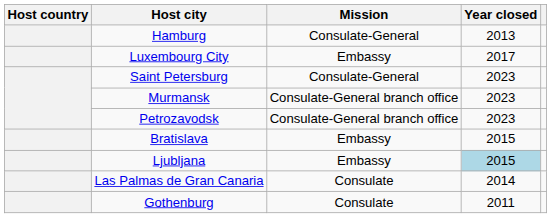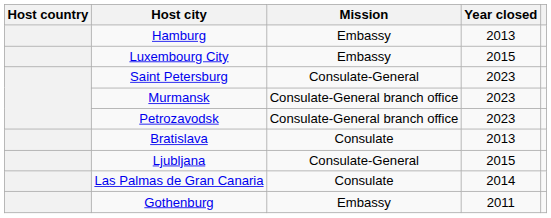Hamburg | Mission: Consulate-General -> Embassy
Luxembourg City | Year closed: 2017 -> 2015
Bratislava | Mission: Embassy -> Consulate
Bratislava | Year closed: 2015 -> 2013
Ljubljana | Mission: Embassy -> Consulate-General
Ljubljana | Year closed: lightblue background -> no background
Gothenburg | Mission: Consulate -> Embassy
